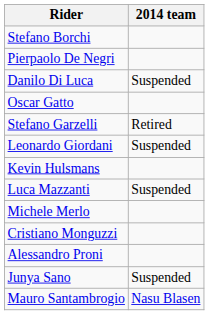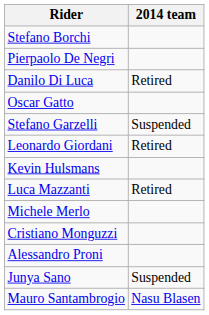Danilo Di Luca | 2014 team: Suspended -> Retired
Stefano Garzelli | 2014 team: Retired -> Suspended
Leonardo Giordani | 2014 team: Suspended -> Retired
Luca Mazzanti | 2014 team: Suspended -> Retired
